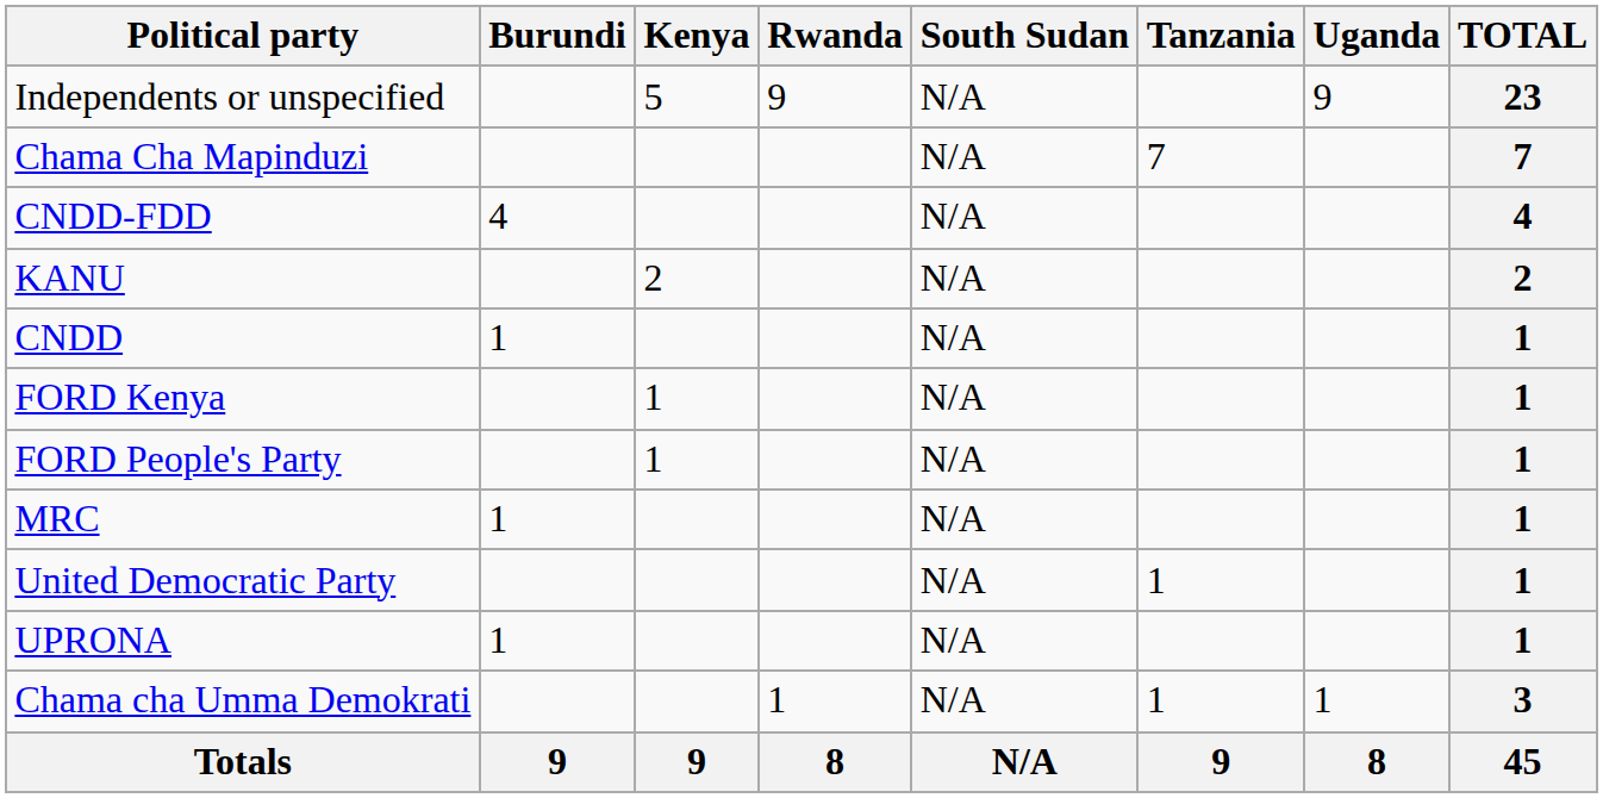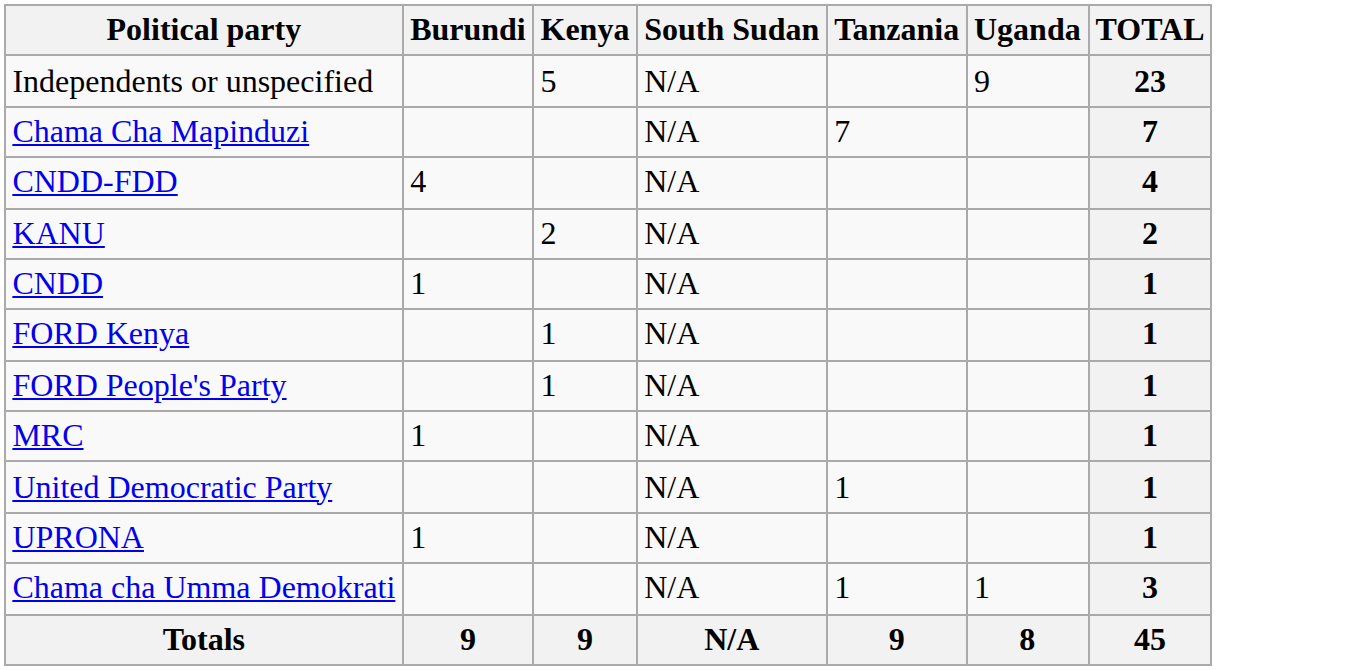- column: Rwanda | 9 | 1 | 8
